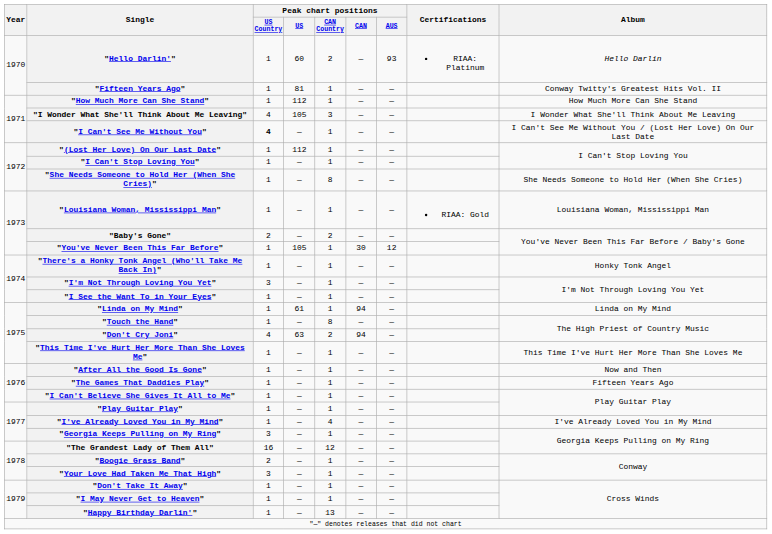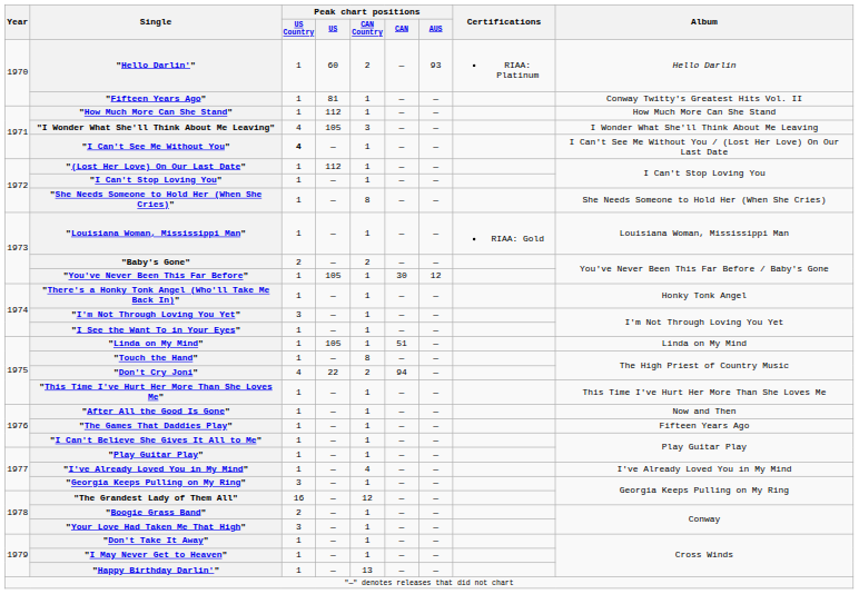"Linda on My Mind" | Peak chart positions / US: 61 -> 105
"Linda on My Mind" | Peak chart positions / CAN: 94 -> 51
"Don't Cry Joni" | Peak chart positions / US: 63 -> 22
